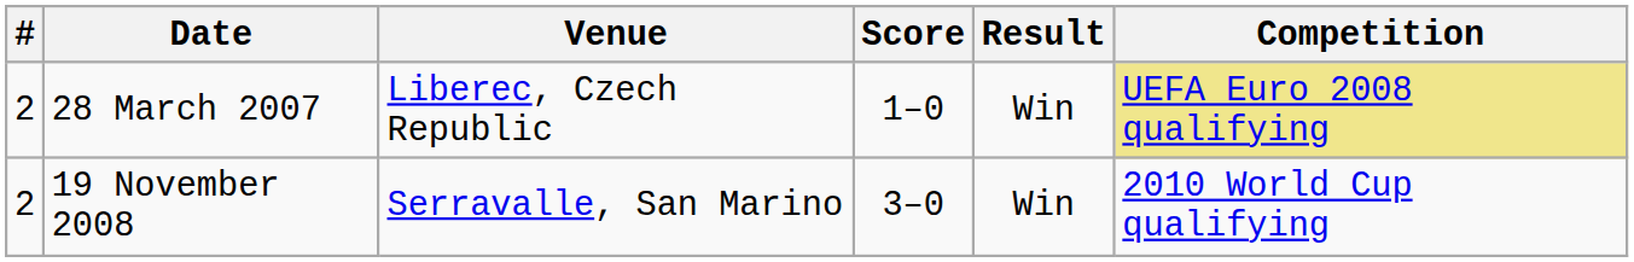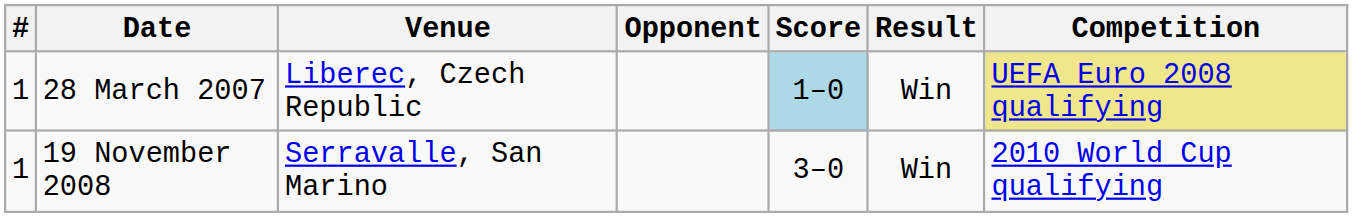+ column: Opponent
28 March 2007 | #: 2 -> 1
28 March 2007 | Score: no background -> lightblue background
19 November 2008 | #: 2 -> 1
